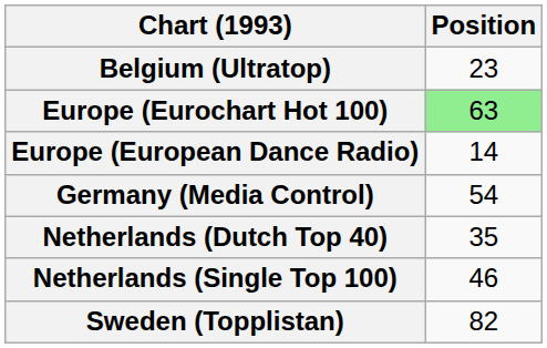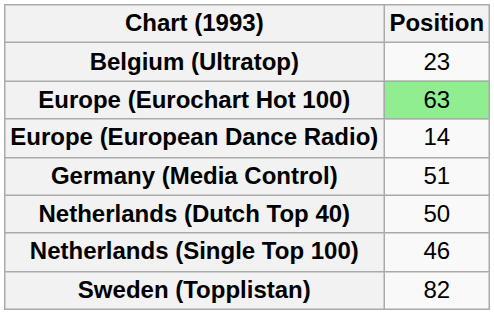Germany (Media Control) | Position: 54 -> 51
Netherlands (Dutch Top 40) | Position: 35 -> 50
